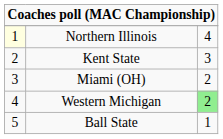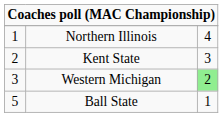Northern Illinois | column 1: lightyellow background -> no background
- row: 3 | Miami (OH) | 2
Western Michigan | column 1: 4 -> 3
